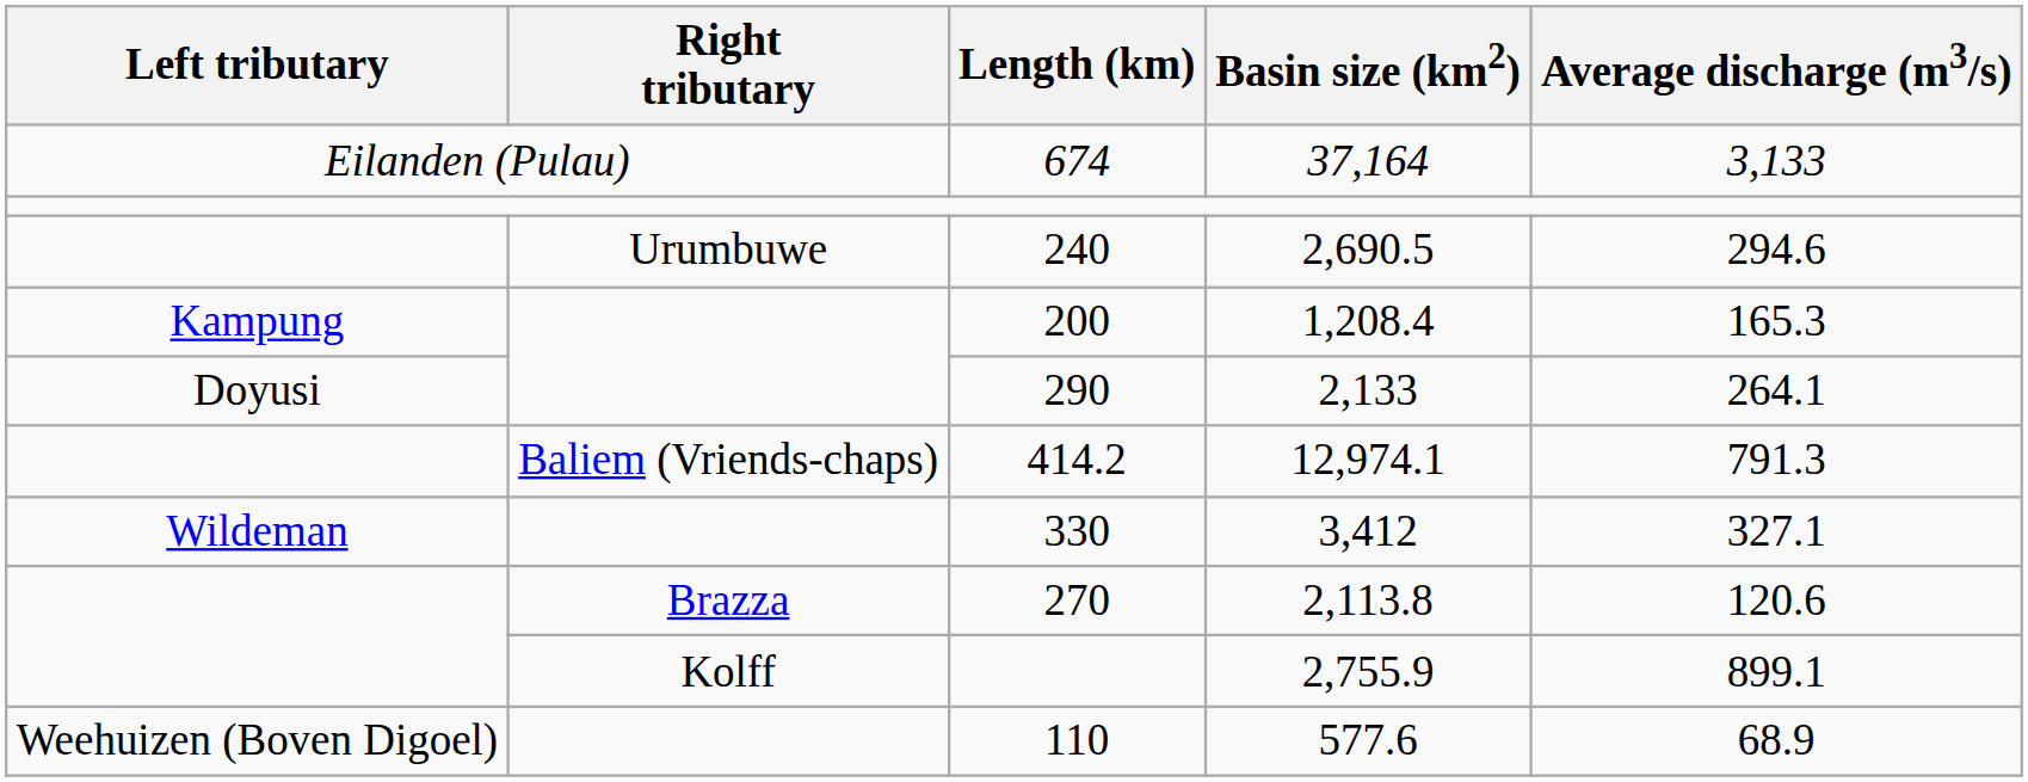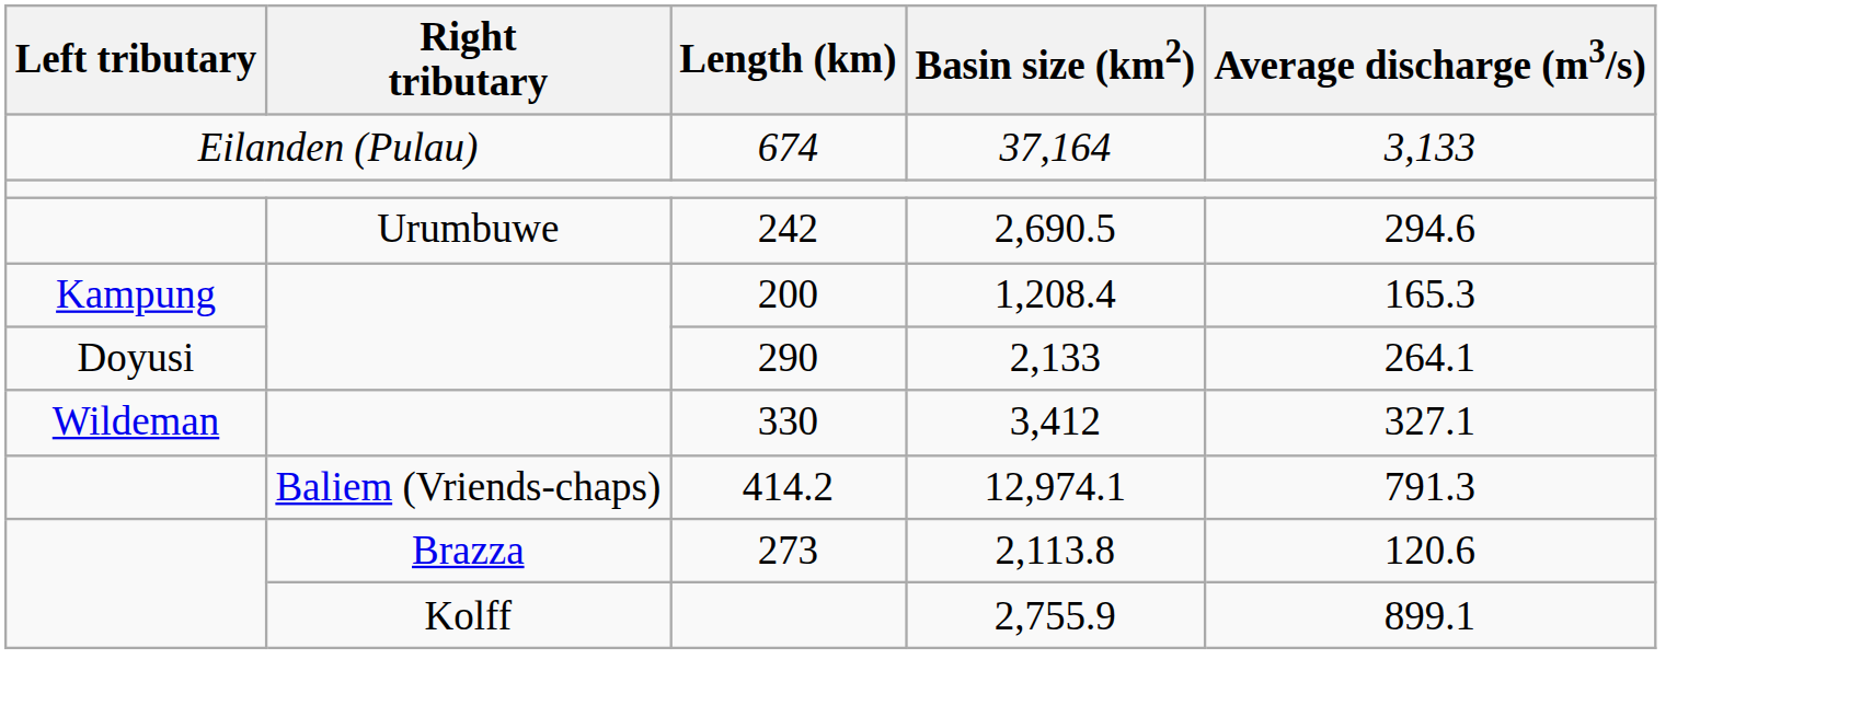2,690.5 | Length (km): 240 -> 242
rows swapped: 12,974.1 <-> 3,412
2,113.8 | Length (km): 270 -> 273
- row: Weehuizen (Boven Digoel) | 110 | 577.6 | 68.9
